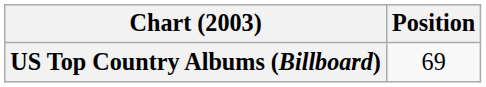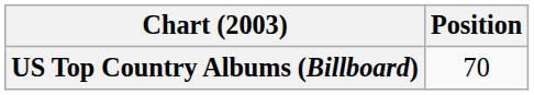US Top Country Albums (Billboard) | Position: 69 -> 70
